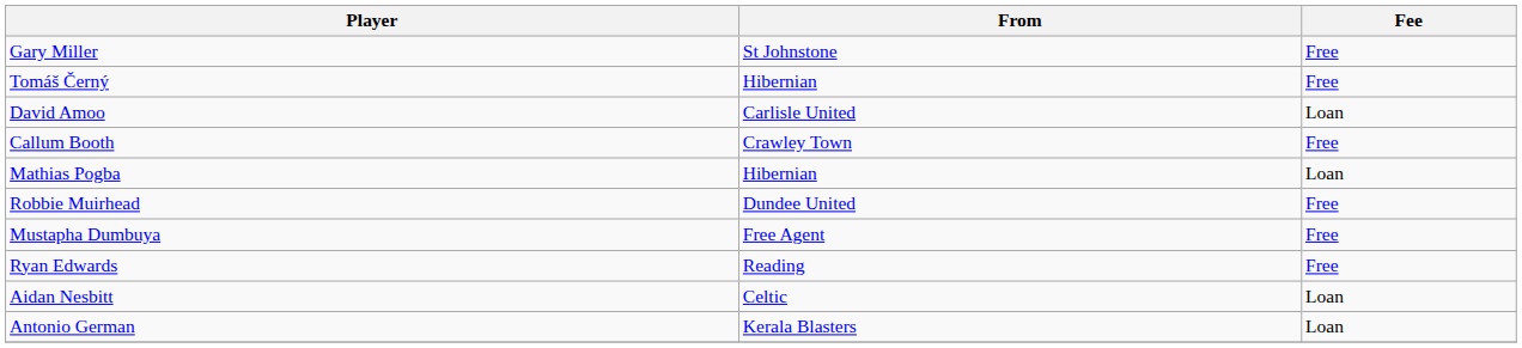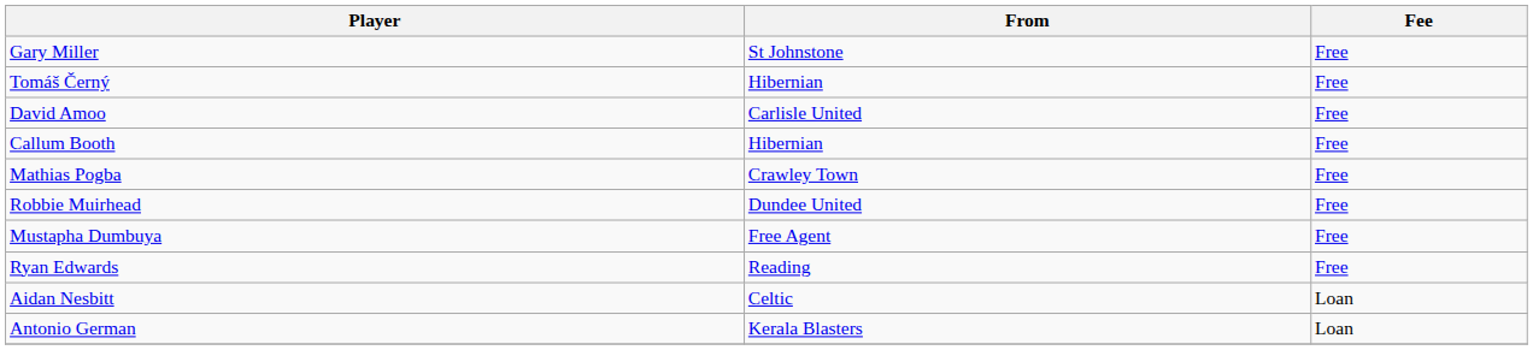David Amoo | Fee: Loan -> Free
Callum Booth | From: Crawley Town -> Hibernian
Mathias Pogba | From: Hibernian -> Crawley Town
Mathias Pogba | Fee: Loan -> Free
